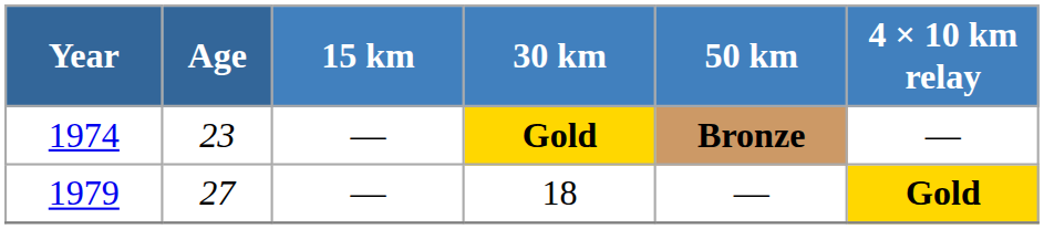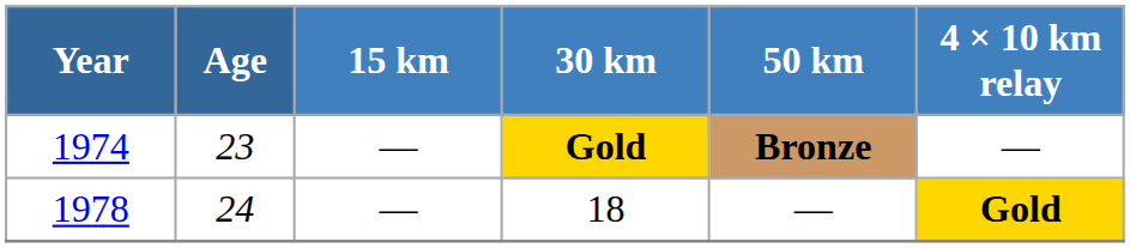18 | Year: 1979 -> 1978
18 | Age: 27 -> 24
